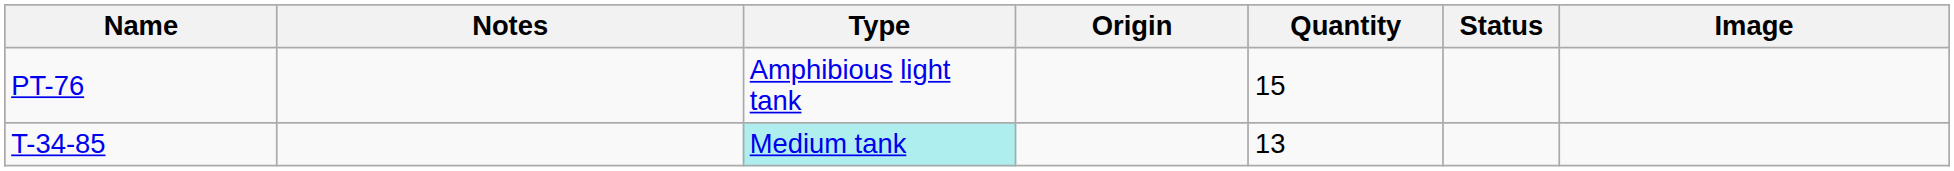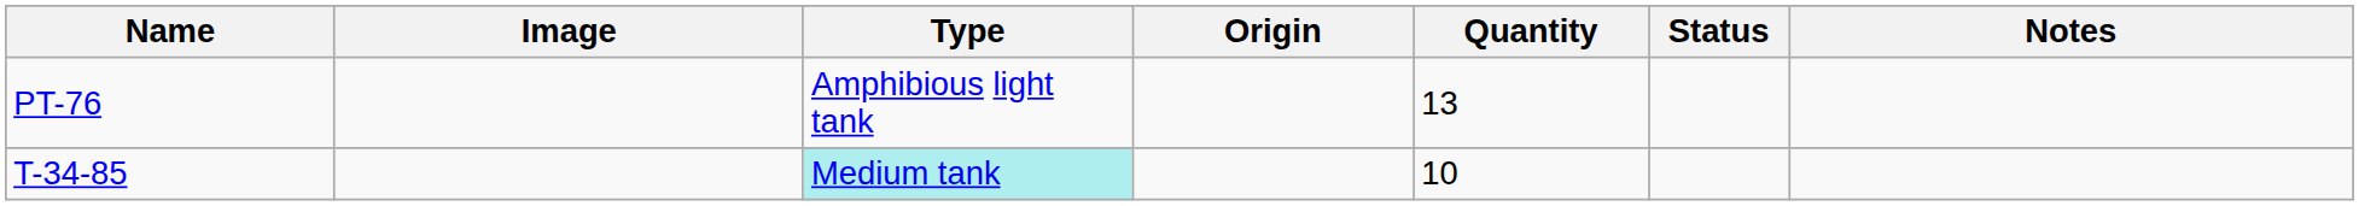columns swapped: Image <-> Notes
PT-76 | Quantity: 15 -> 13
T-34-85 | Quantity: 13 -> 10
